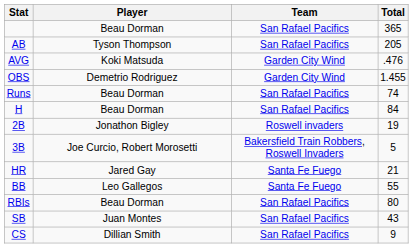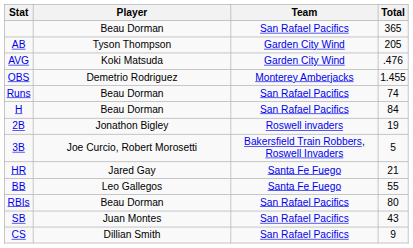AB | Team: San Rafael Pacifics -> Garden City Wind
OBS | Team: Garden City Wind -> Monterey Amberjacks
